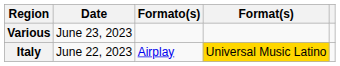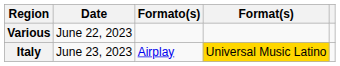Various | Date: June 23, 2023 -> June 22, 2023
Italy | Date: June 22, 2023 -> June 23, 2023
